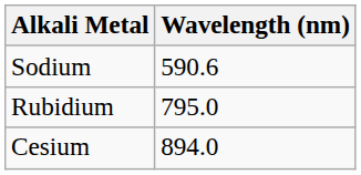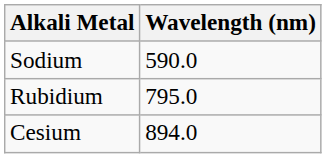Sodium | Wavelength (nm): 590.6 -> 590.0
